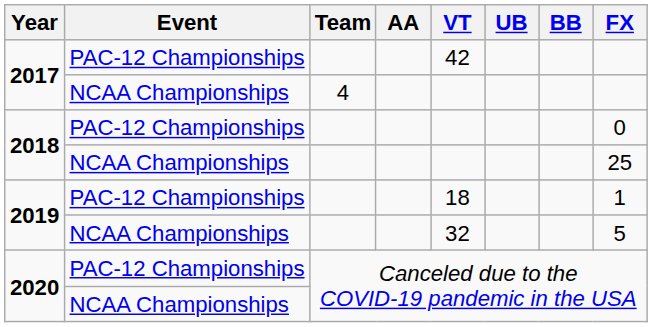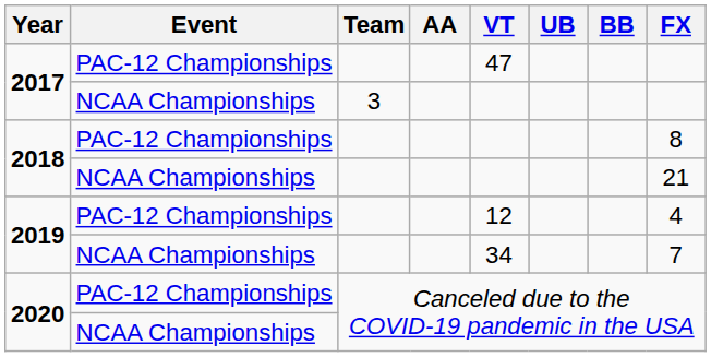2017 / PAC-12 Championships | VT: 42 -> 47
2017 / NCAA Championships | Team: 4 -> 3
2018 / PAC-12 Championships | FX: 0 -> 8
2018 / NCAA Championships | FX: 25 -> 21
2019 / PAC-12 Championships | VT: 18 -> 12
2019 / PAC-12 Championships | FX: 1 -> 4
2019 / NCAA Championships | VT: 32 -> 34
2019 / NCAA Championships | FX: 5 -> 7
